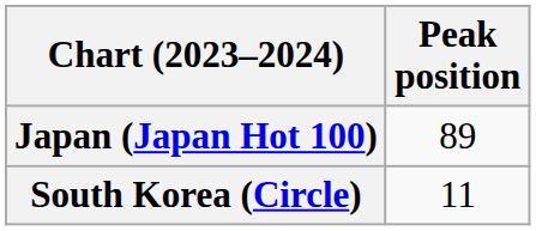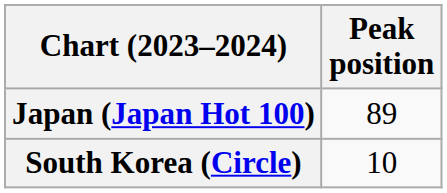South Korea (Circle) | Peak position: 11 -> 10
